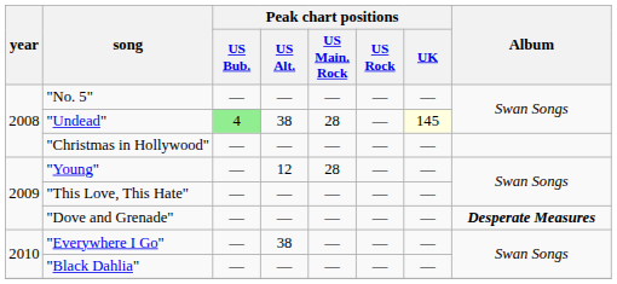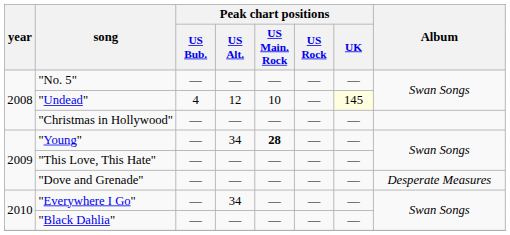"Undead" | Peak chart positions / US Bub.: lightgreen background -> no background
"Undead" | Peak chart positions / US Alt.: 38 -> 12
"Undead" | Peak chart positions / US Main. Rock: 28 -> 10
"Young" | Peak chart positions / US Alt.: 12 -> 34
"Young" | Peak chart positions / US Main. Rock: normal -> bold
"Dove and Grenade" | Album: bold -> normal
"Everywhere I Go" | Peak chart positions / US Alt.: 38 -> 34
